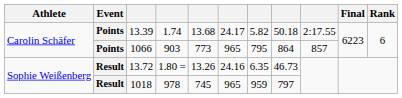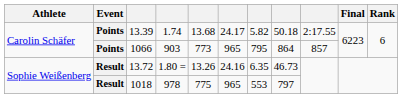1018 | column 5: 745 -> 775
1018 | column 7: 959 -> 553
